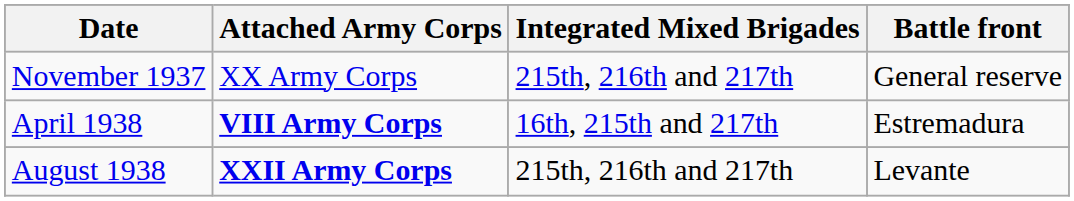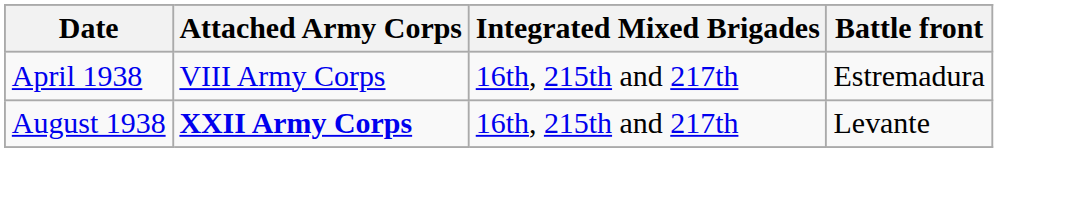- row: November 1937 | XX Army Corps | 215th, 216th and 217th | General reserve
April 1938 | Attached Army Corps: bold -> normal
August 1938 | Integrated Mixed Brigades: 215th, 216th and 217th -> 16th, 215th and 217th
